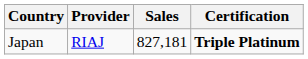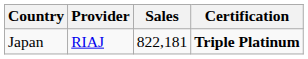Japan | Sales: 827,181 -> 822,181
